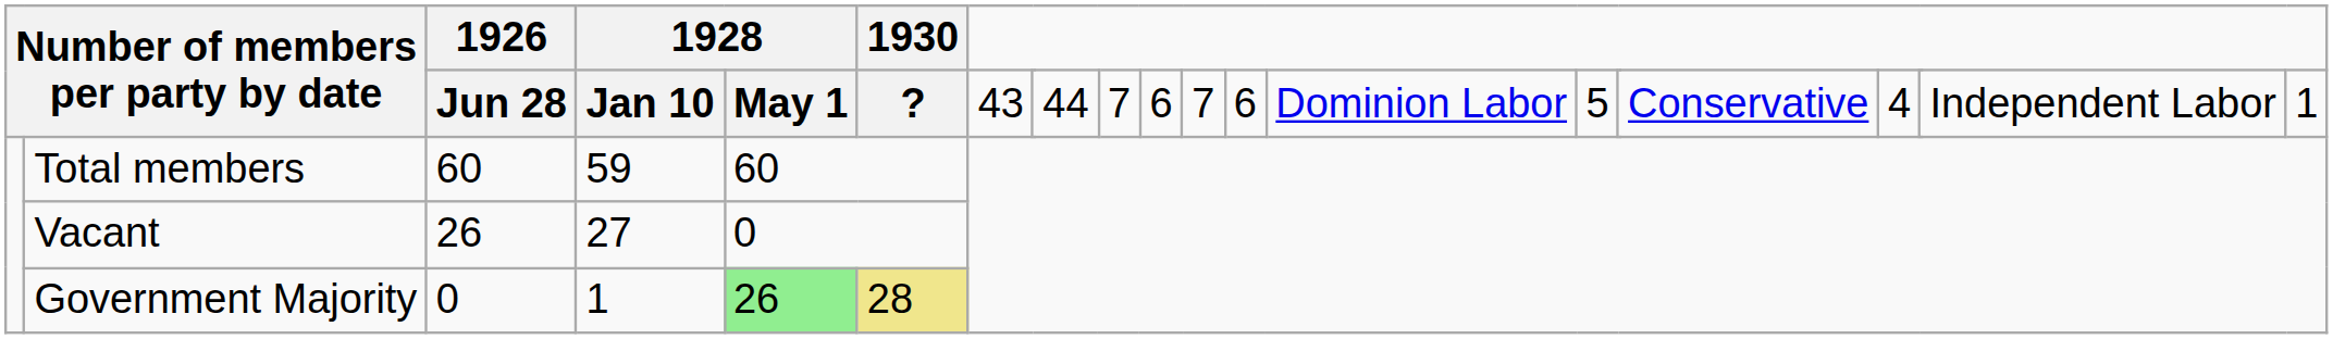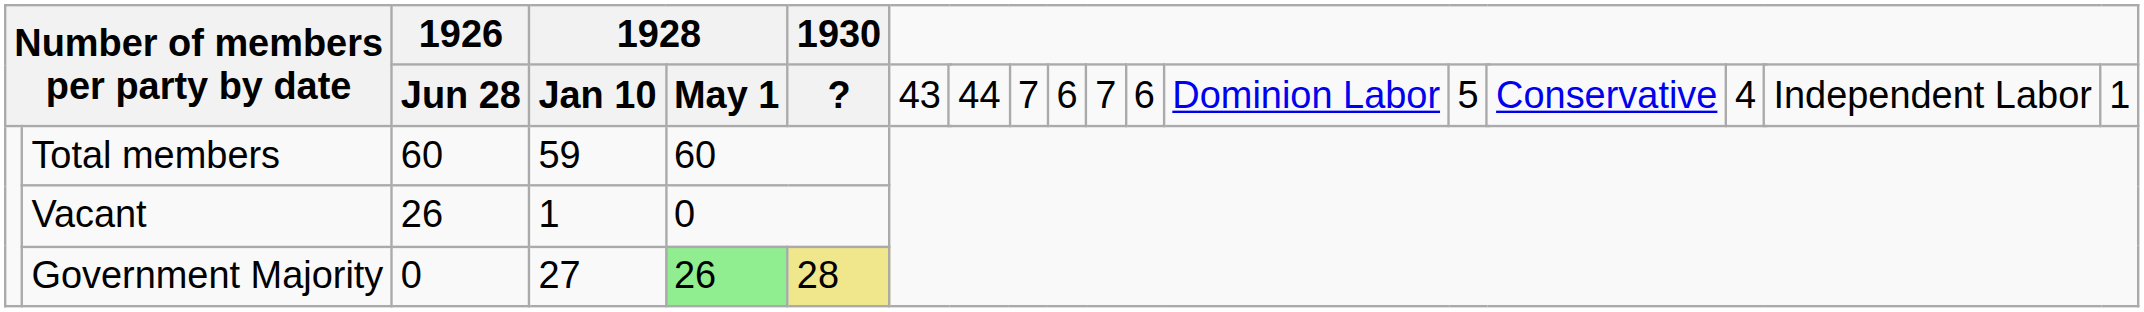Vacant | column 4: 27 -> 1
Government Majority | column 4: 1 -> 27
